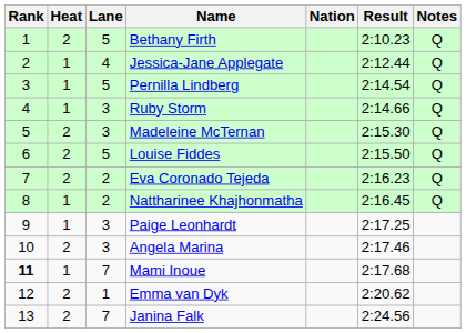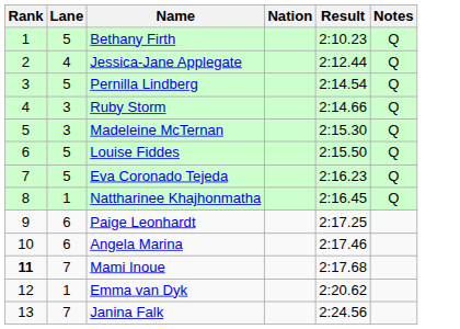- column: Heat | 2 | 1 | 1 | 1 | 2 | 2 | 2 | 1 | 1 | 2 | 1 | 2 | 2
Eva Coronado Tejeda | Lane: 2 -> 5
Nattharinee Khajhonmatha | Lane: 2 -> 1
Paige Leonhardt | Lane: 3 -> 6
Angela Marina | Lane: 3 -> 6
